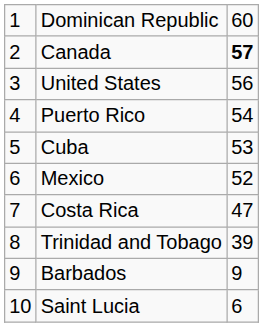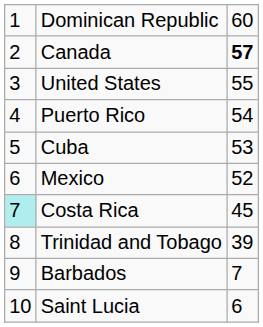United States | column 3: 56 -> 55
Costa Rica | column 1: no background -> paleturquoise background
Costa Rica | column 3: 47 -> 45
Barbados | column 3: 9 -> 7
